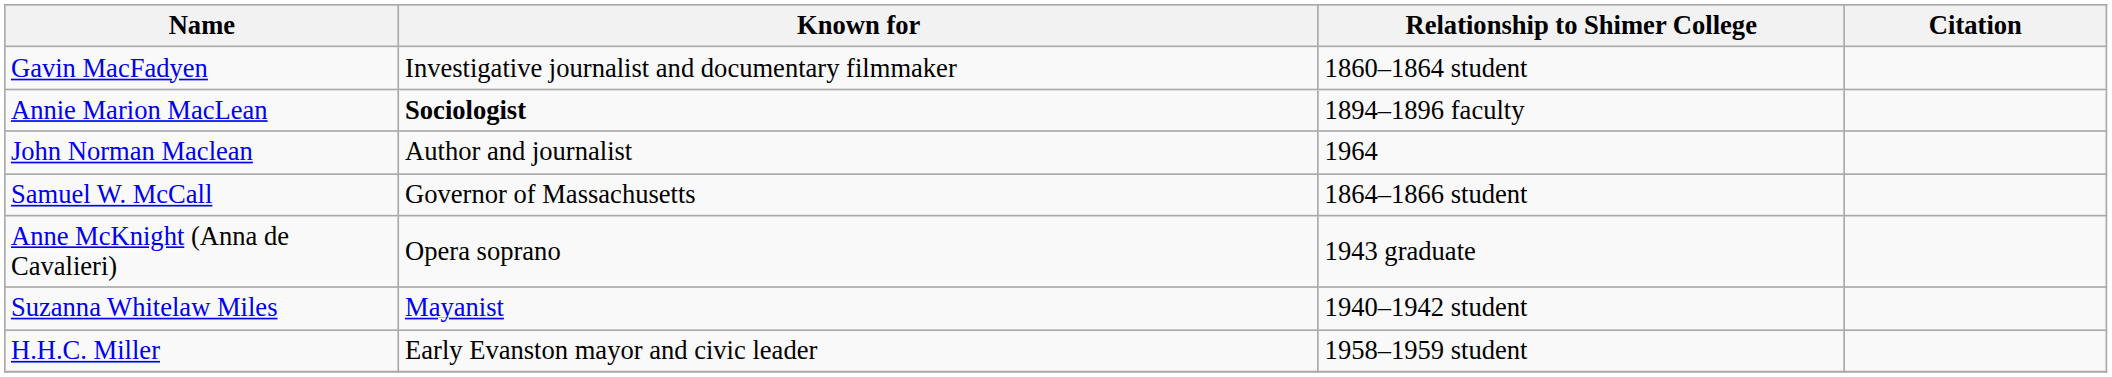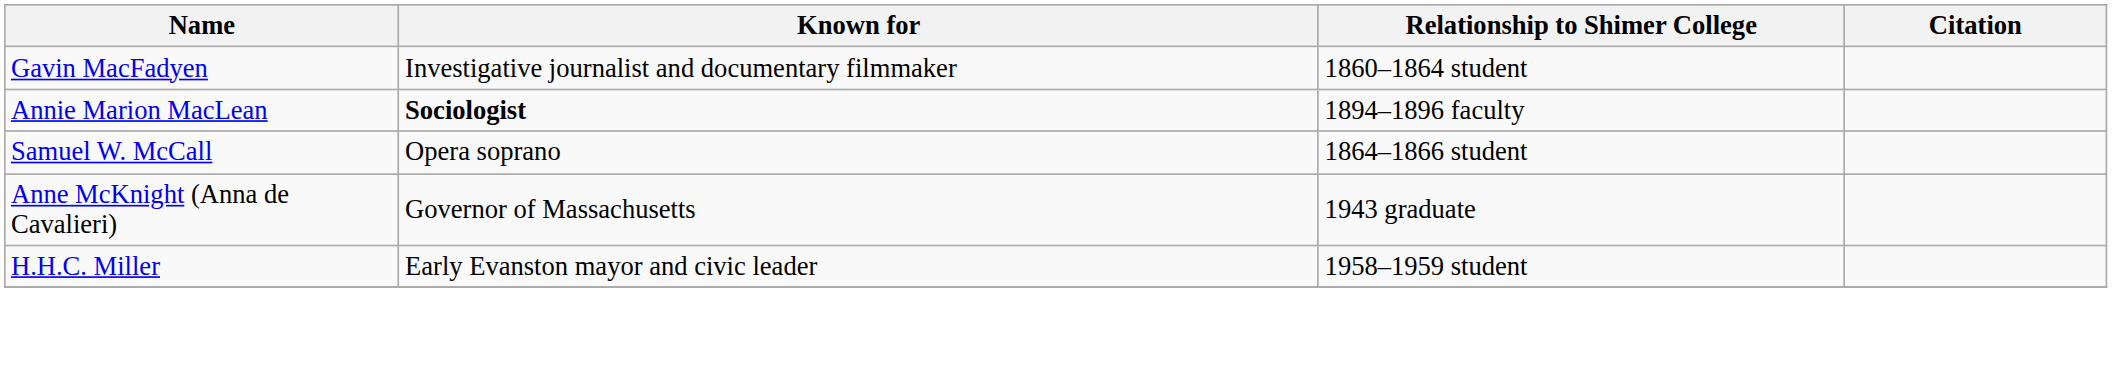- row: John Norman Maclean | Author and journalist | 1964
Samuel W. McCall | Known for: Governor of Massachusetts -> Opera soprano
Anne McKnight (Anna de Cavalieri) | Known for: Opera soprano -> Governor of Massachusetts
- row: Suzanna Whitelaw Miles | Mayanist | 1940–1942 student
